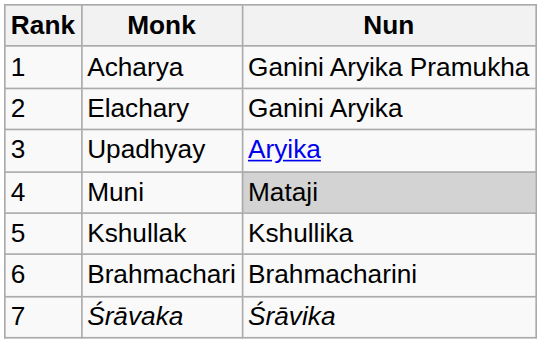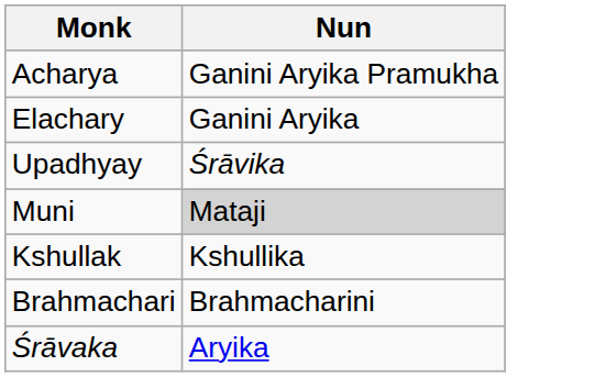- column: Rank | 1 | 2 | 3 | 4 | 5 | 6 | 7
Upadhyay | Nun: Aryika -> Śrāvika
Śrāvaka | Nun: Śrāvika -> Aryika
